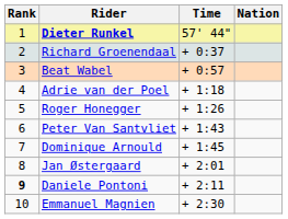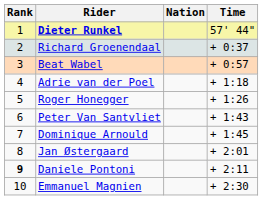columns swapped: Nation <-> Time
